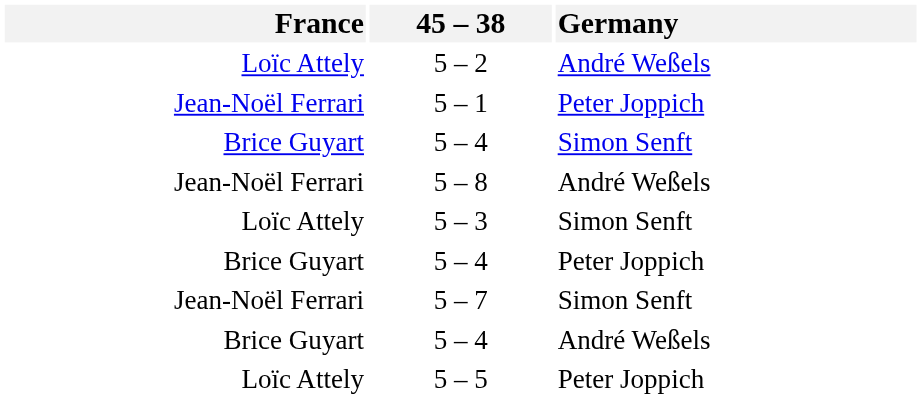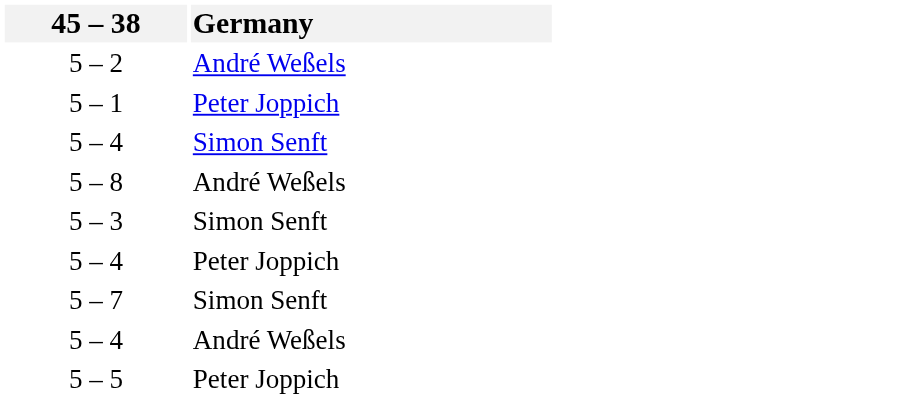- column: France | Loïc Attely | Jean-Noël Ferrari | Brice Guyart | Jean-Noël Ferrari | Loïc Attely | Brice Guyart | Jean-Noël Ferrari | Brice Guyart | Loïc Attely
